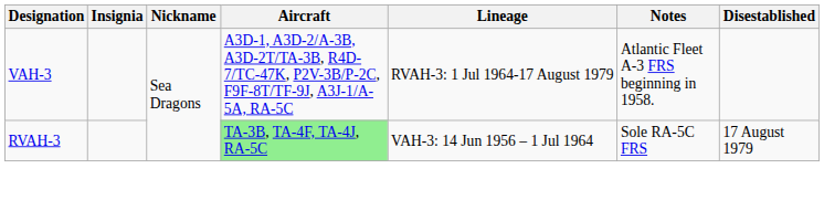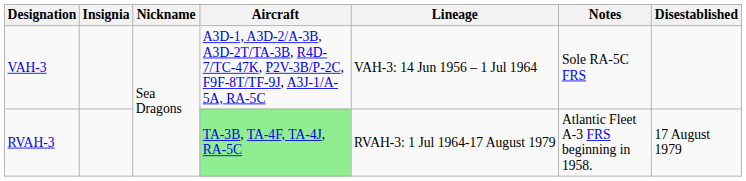VAH-3 | Lineage: RVAH-3: 1 Jul 1964-17 August 1979 -> VAH-3: 14 Jun 1956 – 1 Jul 1964
VAH-3 | Notes: Atlantic Fleet A-3 FRS beginning in 1958. -> Sole RA-5C FRS
RVAH-3 | Lineage: VAH-3: 14 Jun 1956 – 1 Jul 1964 -> RVAH-3: 1 Jul 1964-17 August 1979
RVAH-3 | Notes: Sole RA-5C FRS -> Atlantic Fleet A-3 FRS beginning in 1958.
